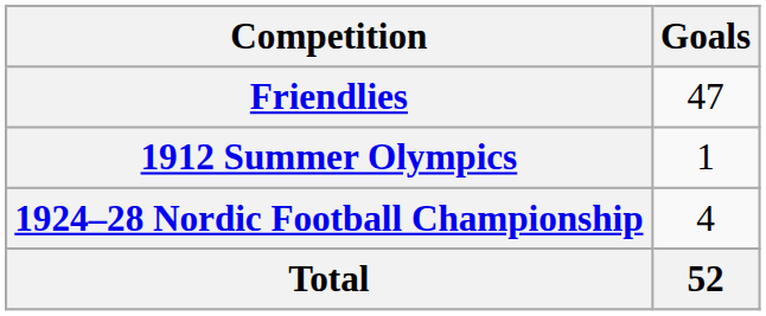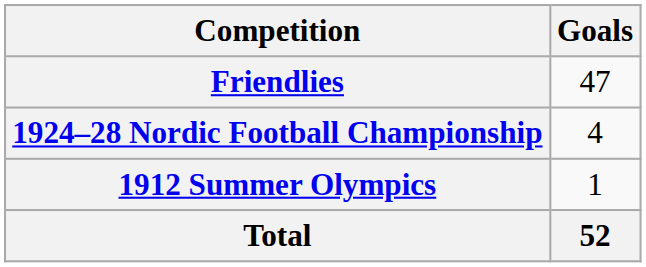rows swapped: 1912 Summer Olympics <-> 1924–28 Nordic Football Championship
